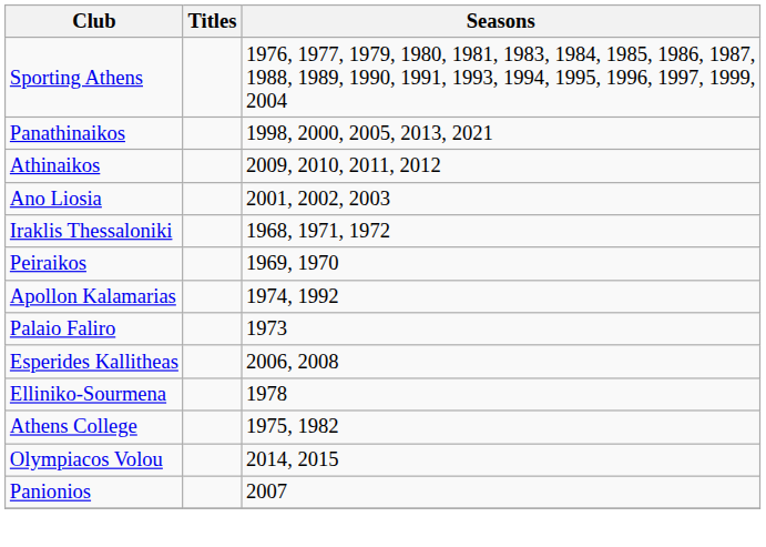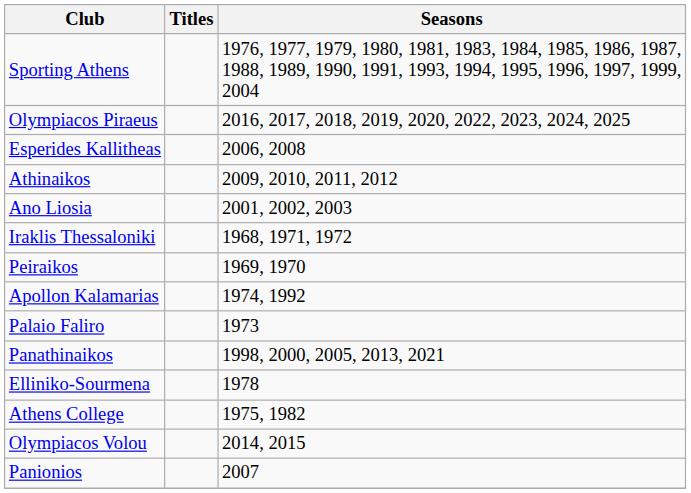+ row: Olympiacos Piraeus | 2016, 2017, 2018, 2019, 2020, 2022, 2023, 2024, 2025
rows swapped: Panathinaikos <-> Esperides Kallitheas
